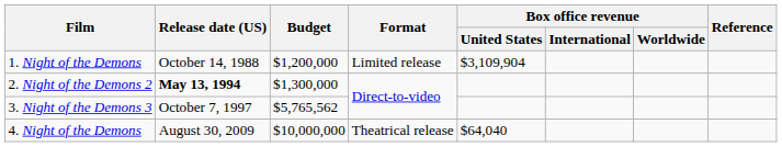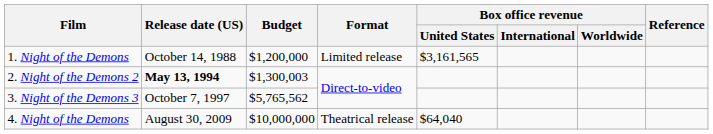1. Night of the Demons | Box office revenue / United States: $3,109,904 -> $3,161,565
2. Night of the Demons 2 | Budget: $1,300,000 -> $1,300,003
